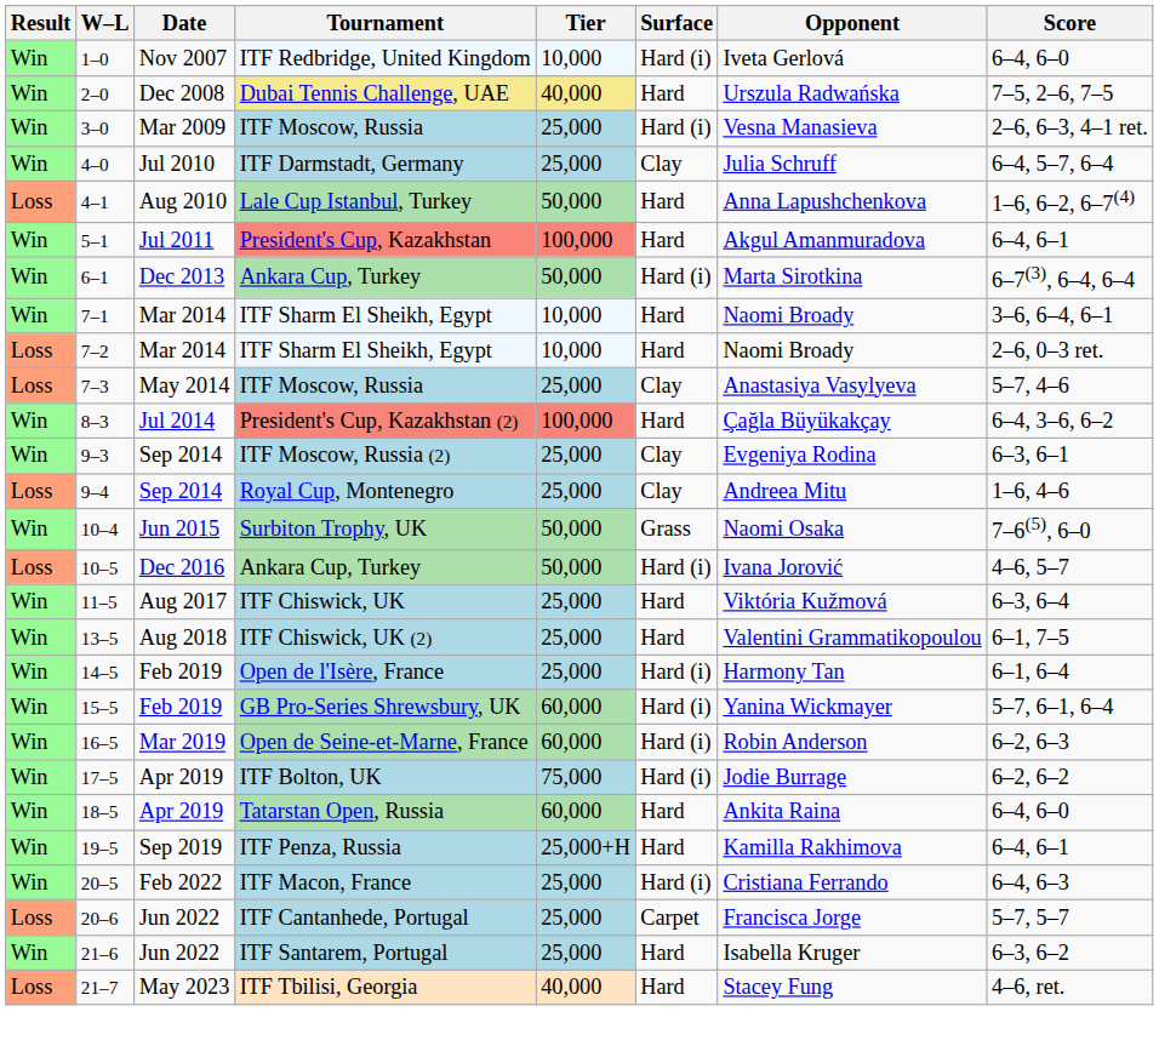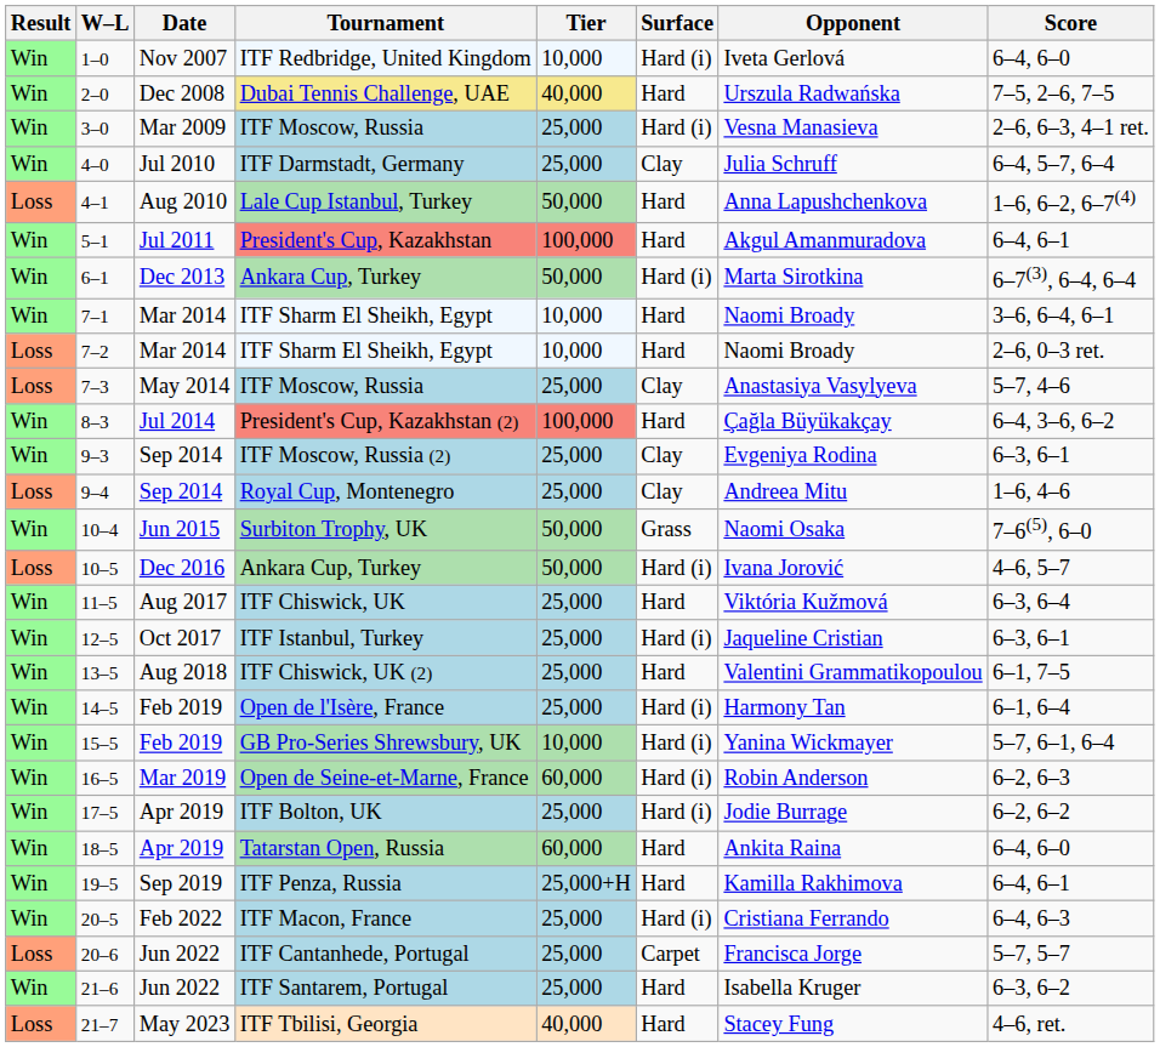+ row: Win | 12–5 | Oct 2017 | ITF Istanbul, Turkey | 25,000 | Hard (i) | Jaqueline Cristian | 6–3, 6–1
15–5 | Tier: 60,000 -> 10,000
17–5 | Tier: 75,000 -> 25,000
